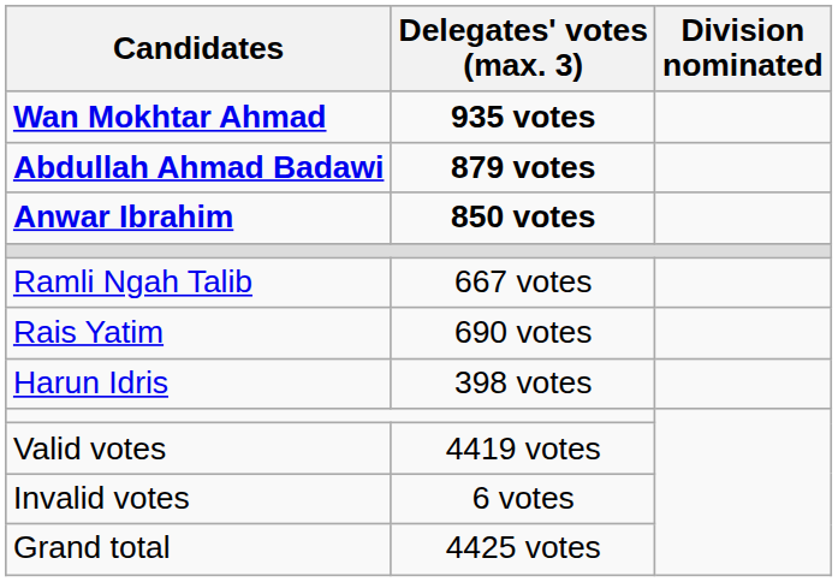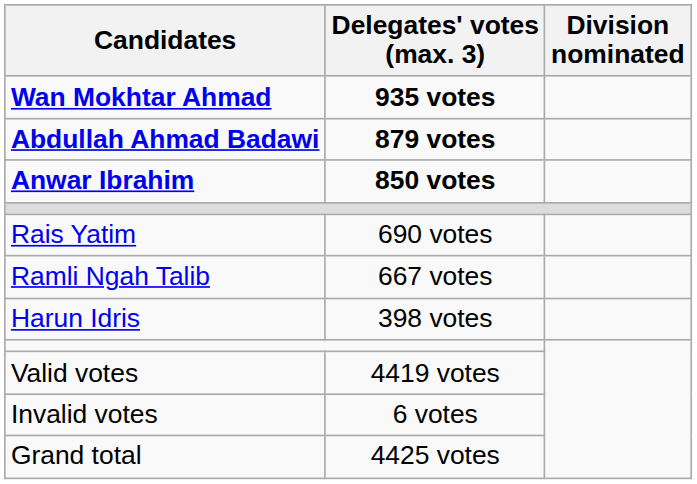rows swapped: Rais Yatim <-> Ramli Ngah Talib
